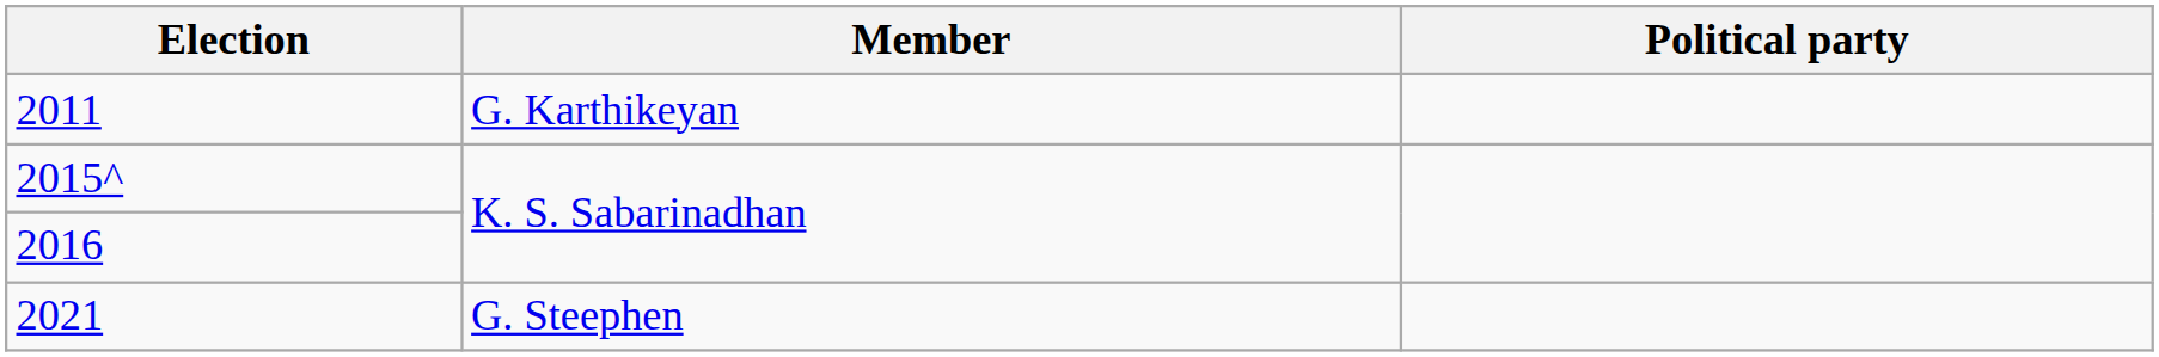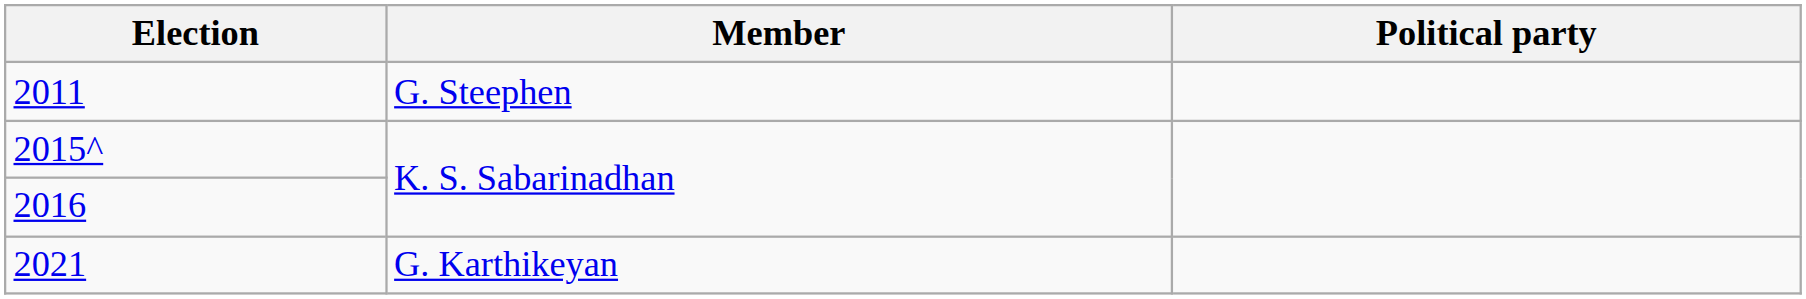2011 | Member: G. Karthikeyan -> G. Steephen
2021 | Member: G. Steephen -> G. Karthikeyan
